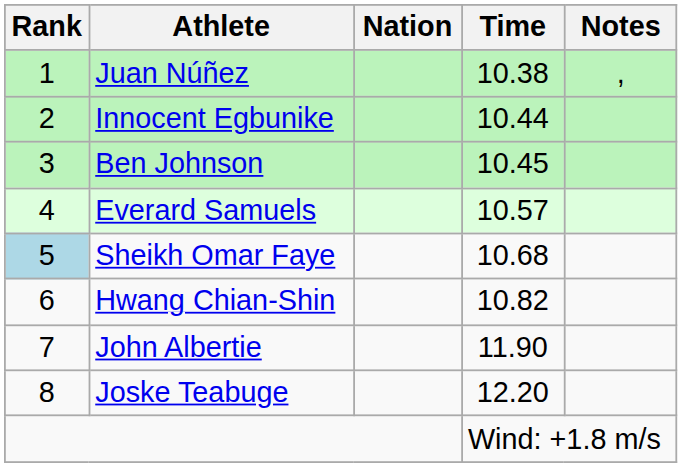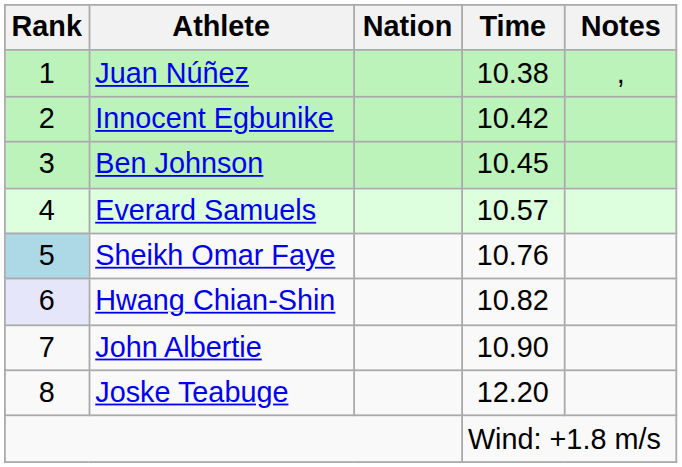Innocent Egbunike | Time: 10.44 -> 10.42
Sheikh Omar Faye | Time: 10.68 -> 10.76
Hwang Chian-Shin | Rank: no background -> lavender background
John Albertie | Time: 11.90 -> 10.90
